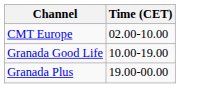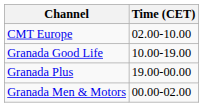+ row: Granada Men & Motors | 00.00-02.00
